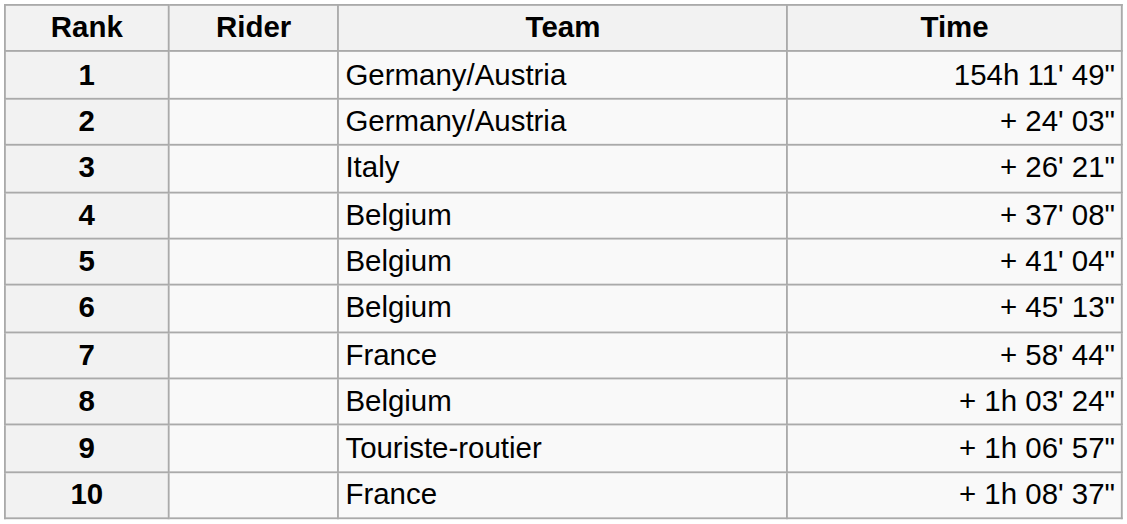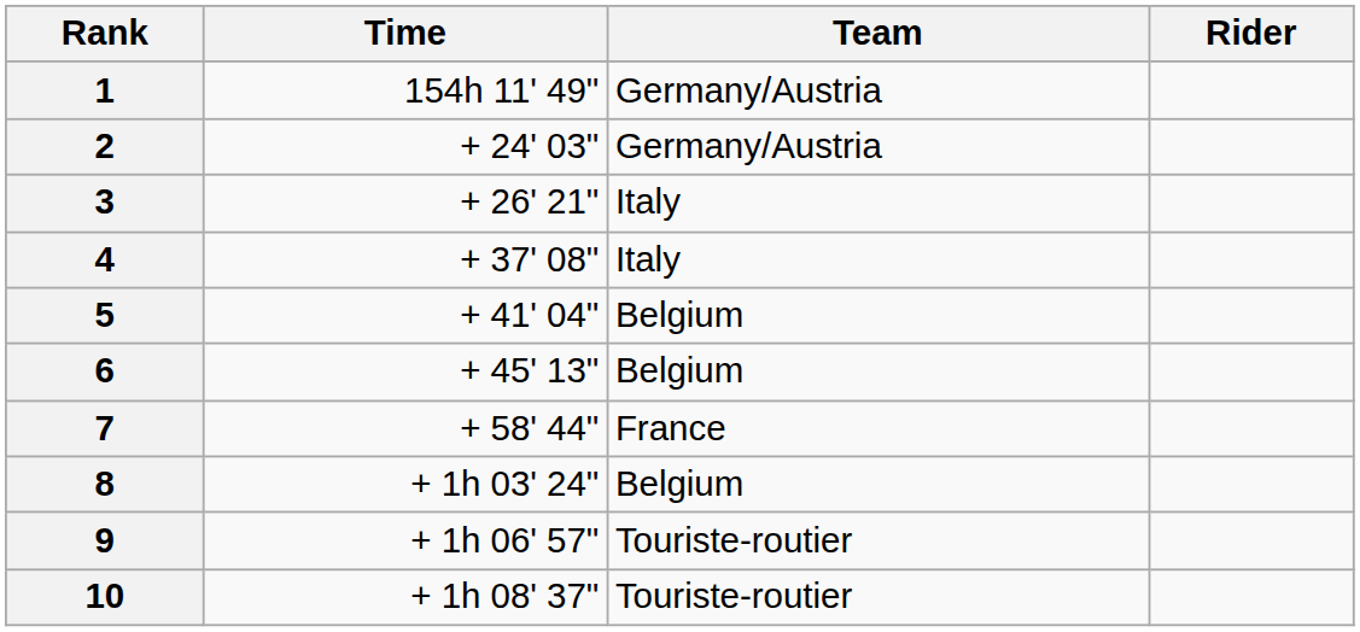columns swapped: Rider <-> Time
4 | Team: Belgium -> Italy
10 | Team: France -> Touriste-routier
